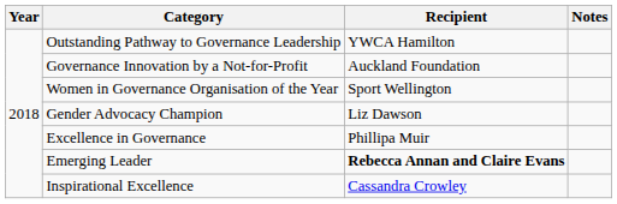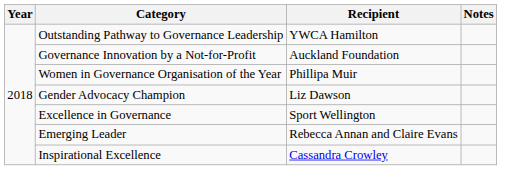Women in Governance Organisation of the Year | Recipient: Sport Wellington -> Phillipa Muir
Excellence in Governance | Recipient: Phillipa Muir -> Sport Wellington
Emerging Leader | Recipient: bold -> normal
